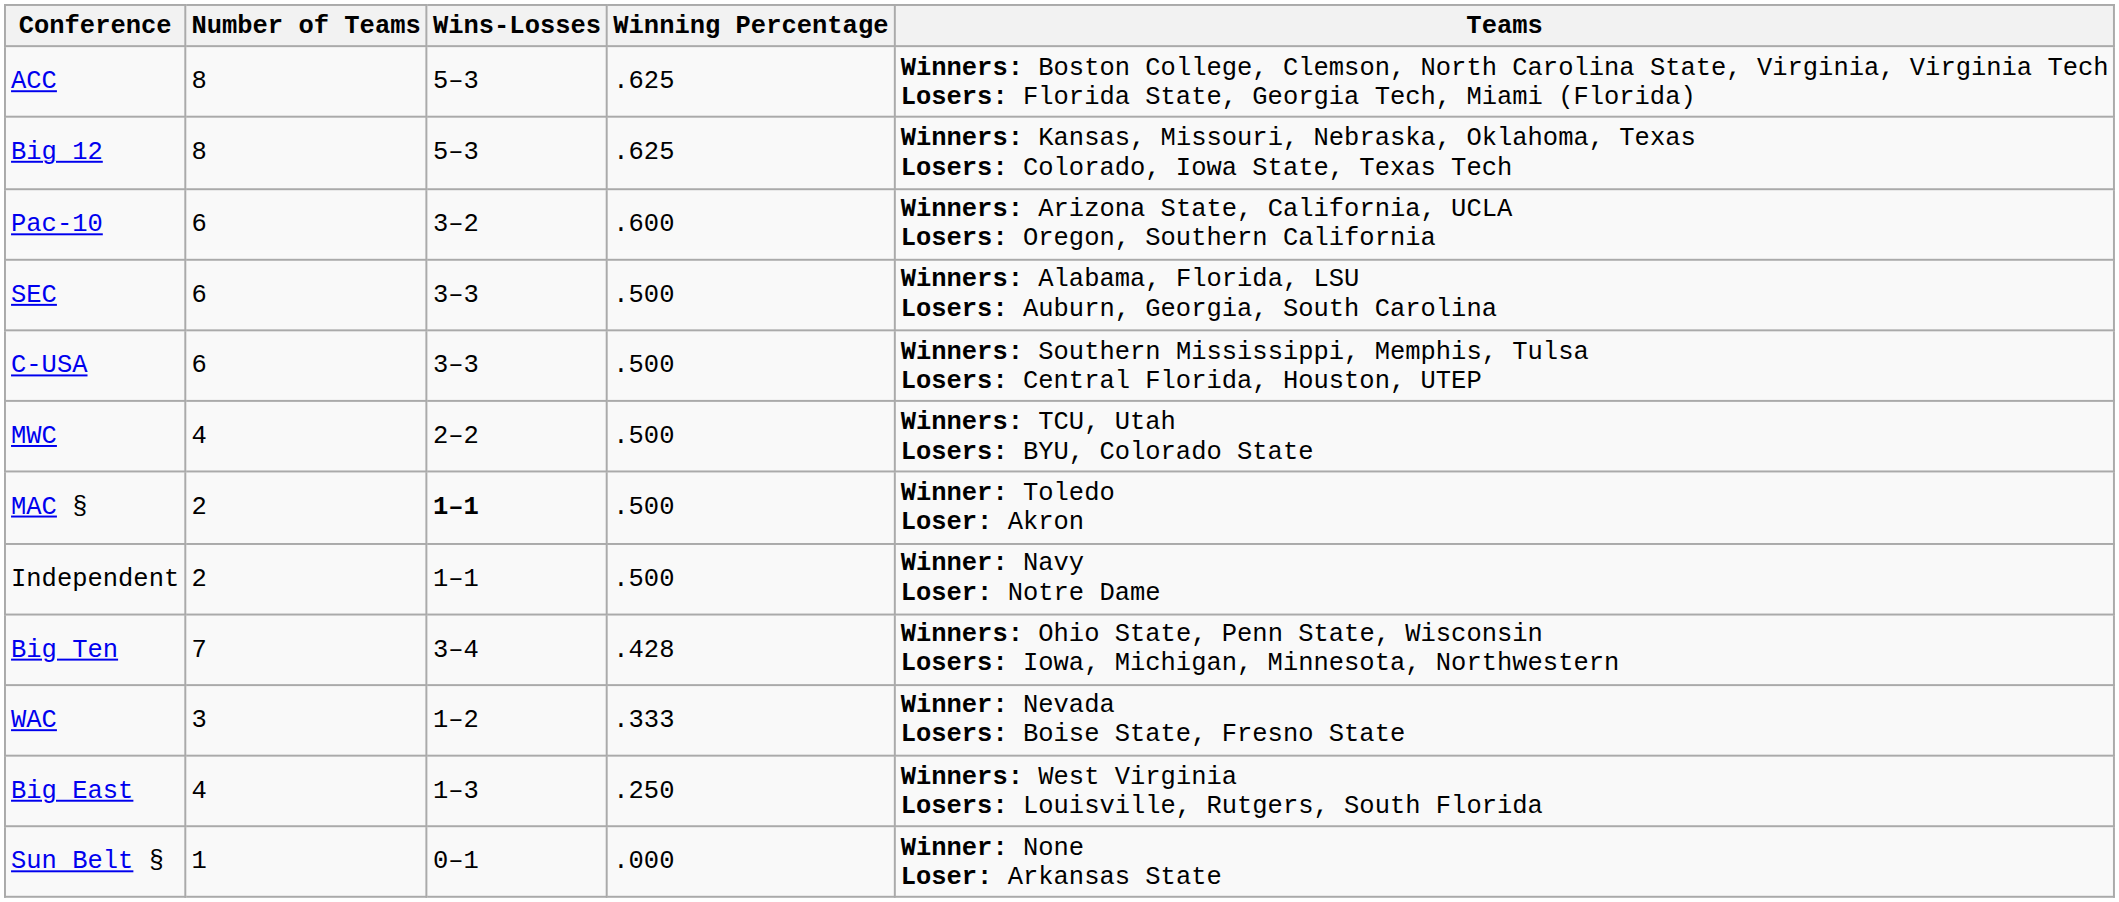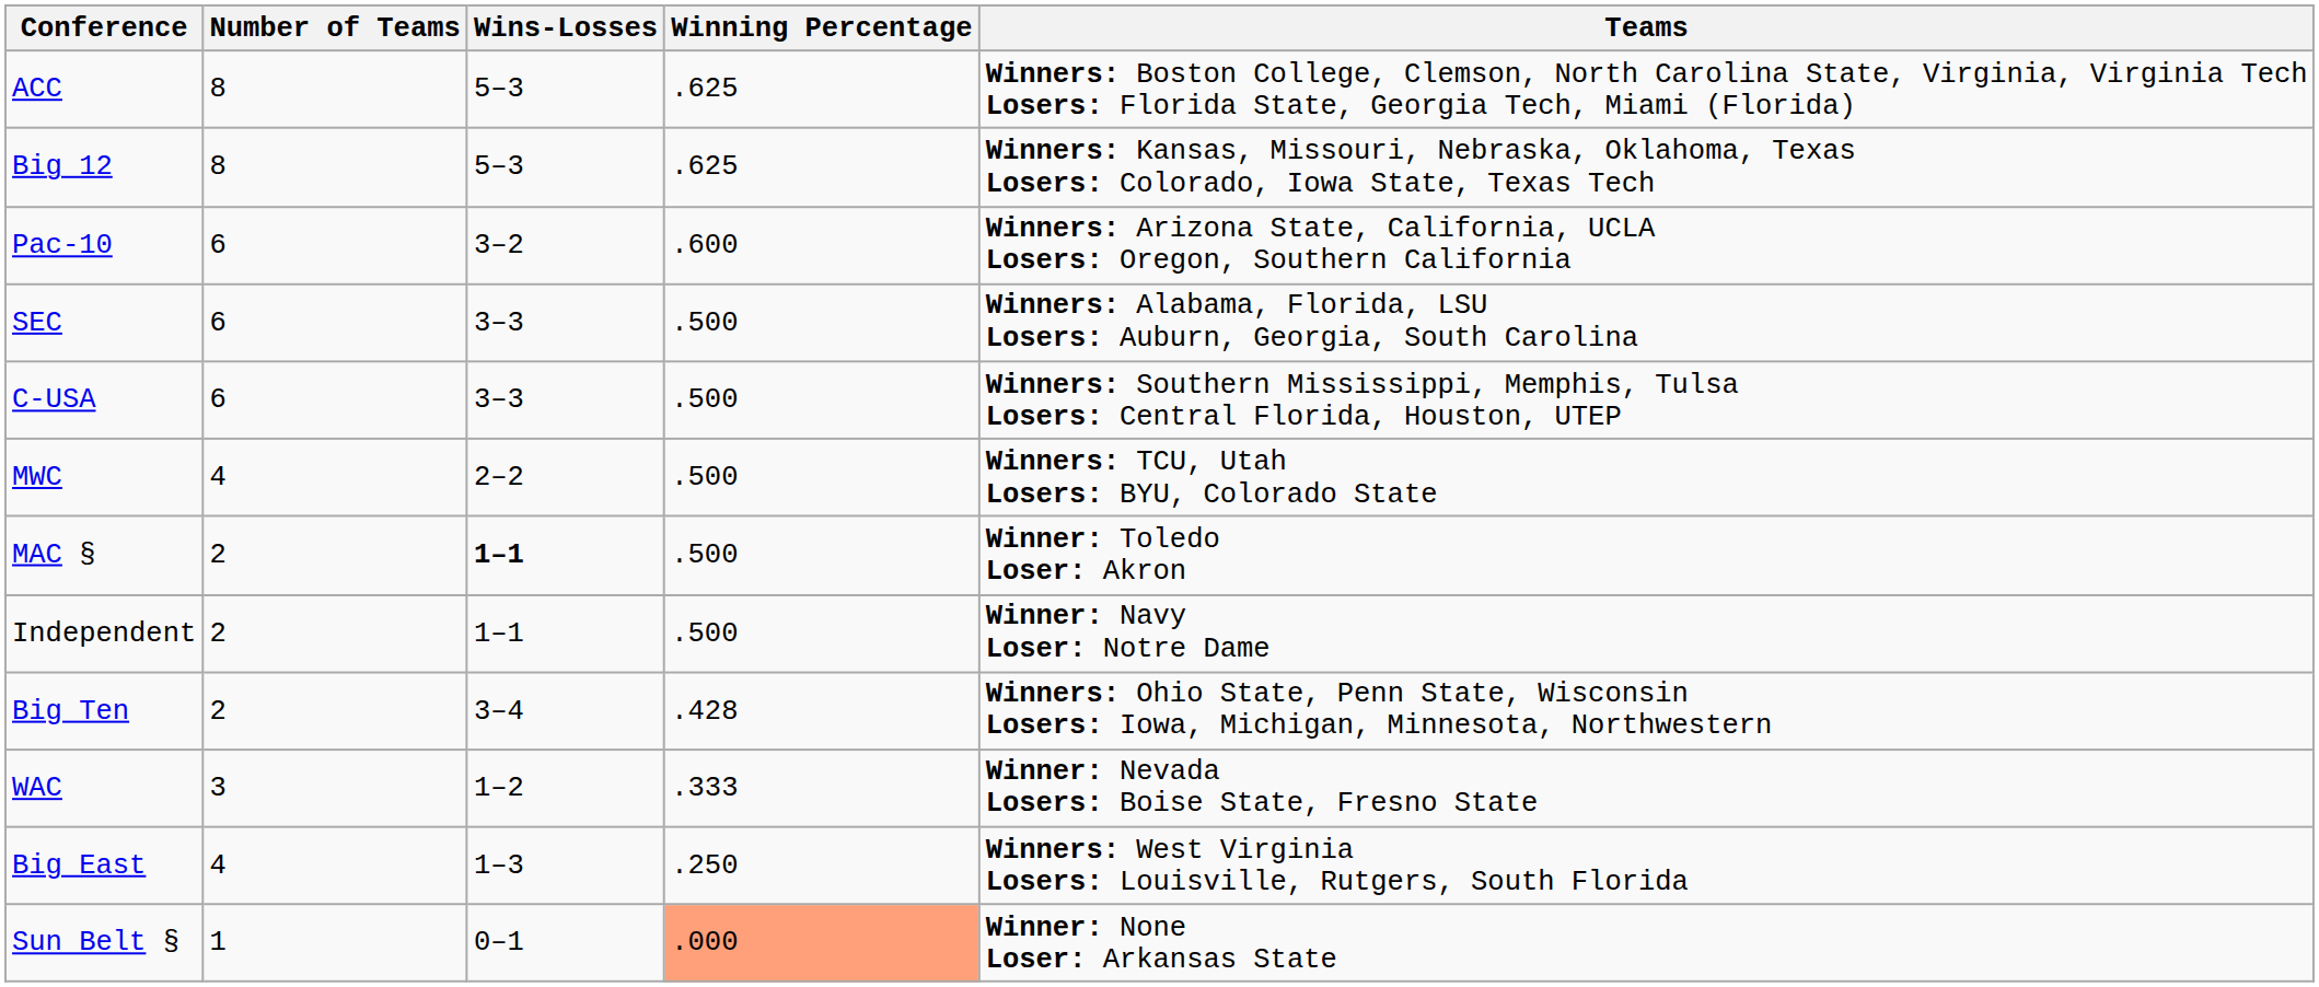Big Ten | Number of Teams: 7 -> 2
Sun Belt § | Winning Percentage: no background -> lightsalmon background
